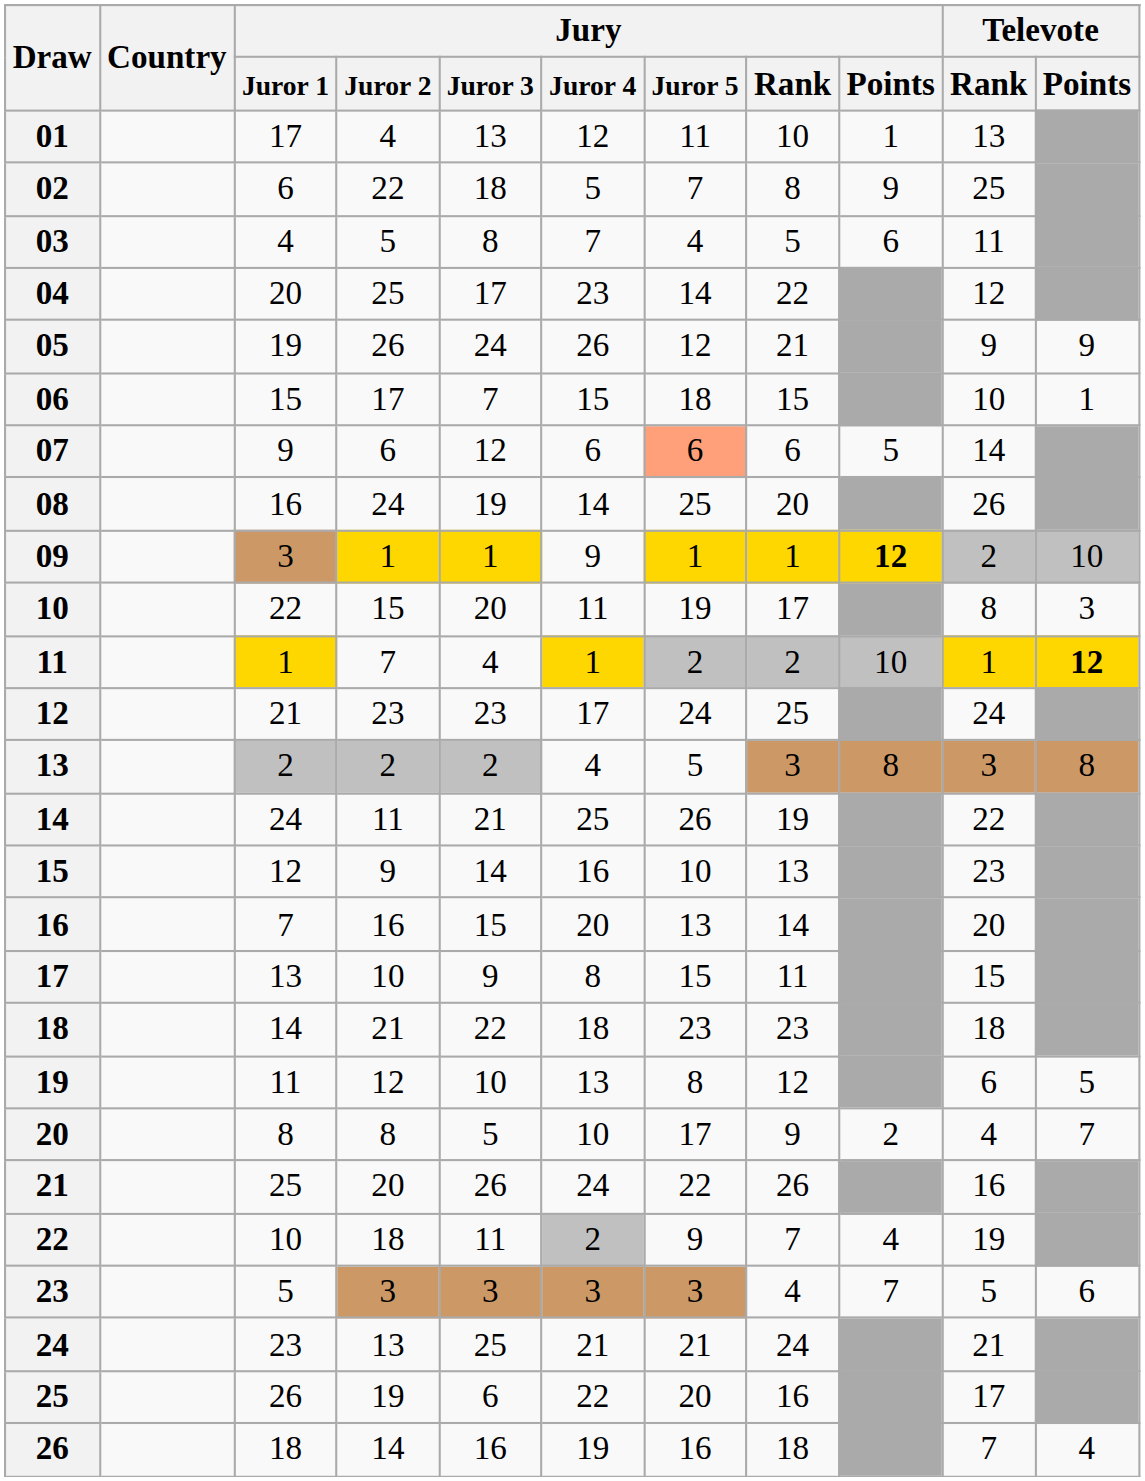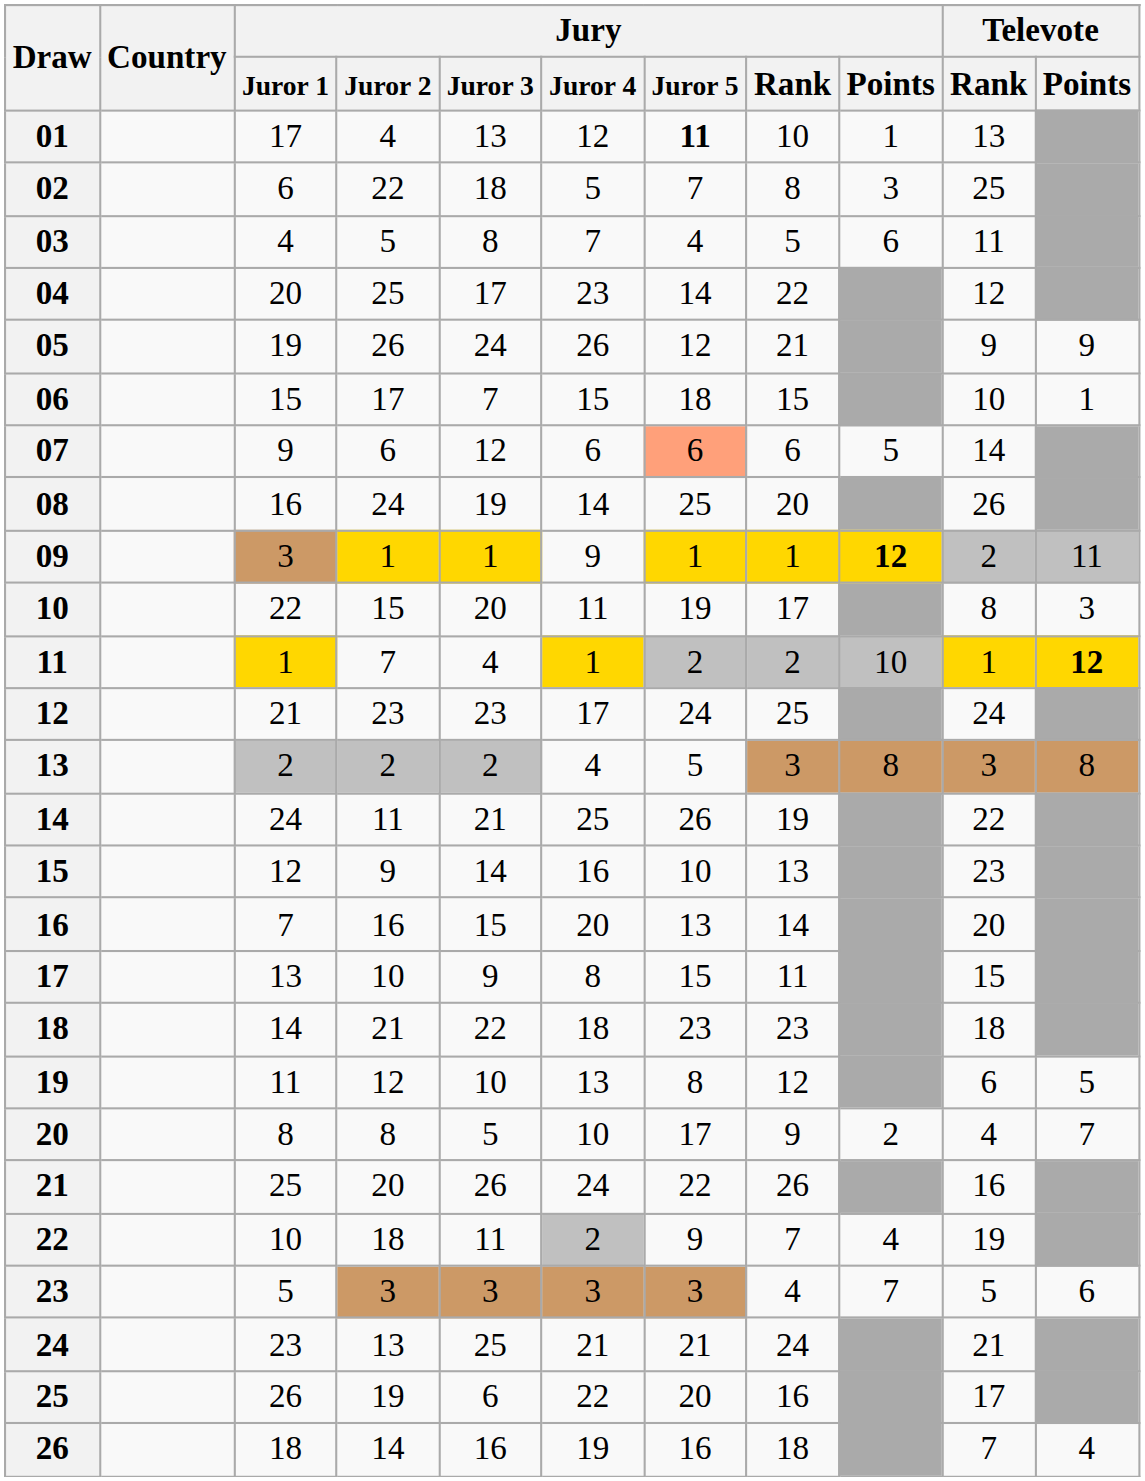01 | Jury / Juror 5: normal -> bold
02 | Jury / Points: 9 -> 3
09 | Televote / Points: 10 -> 11
